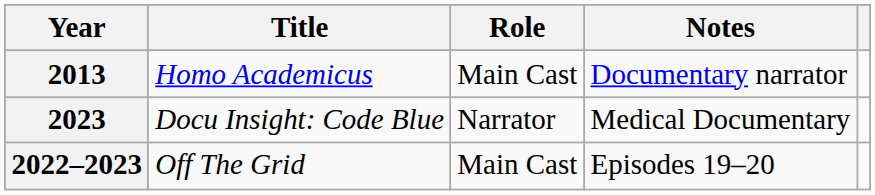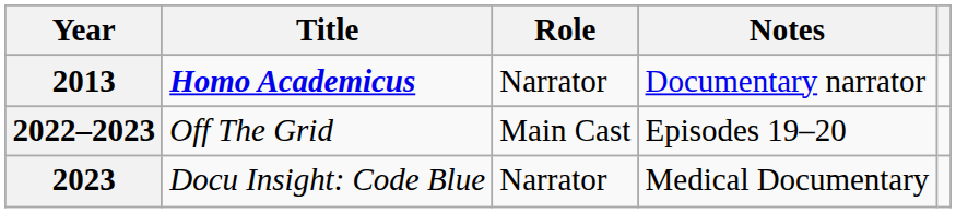2013 | Title: normal -> bold
2013 | Role: Main Cast -> Narrator
rows swapped: 2022–2023 <-> 2023
